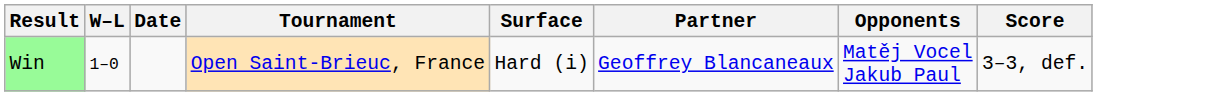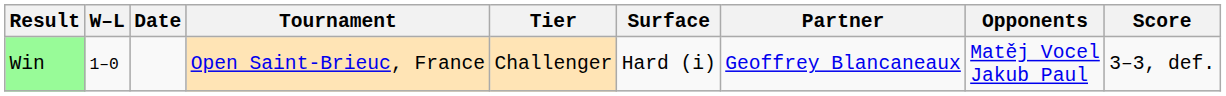+ column: Tier | Challenger
